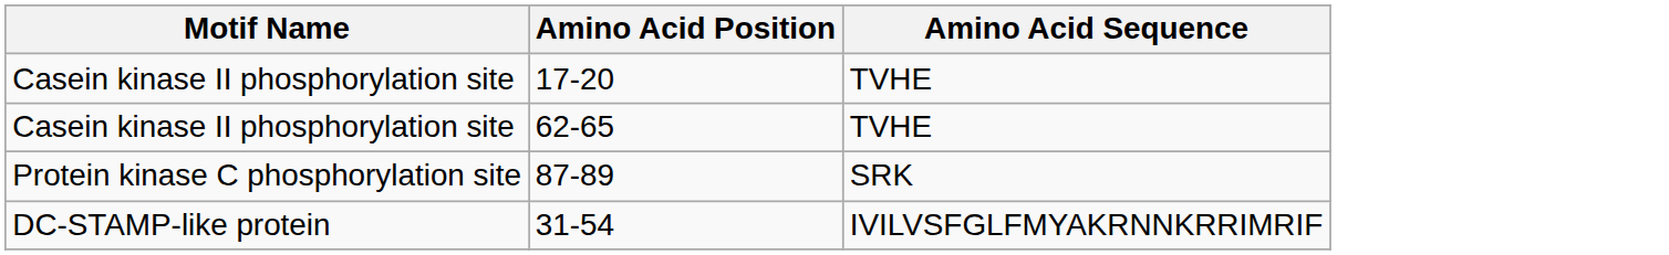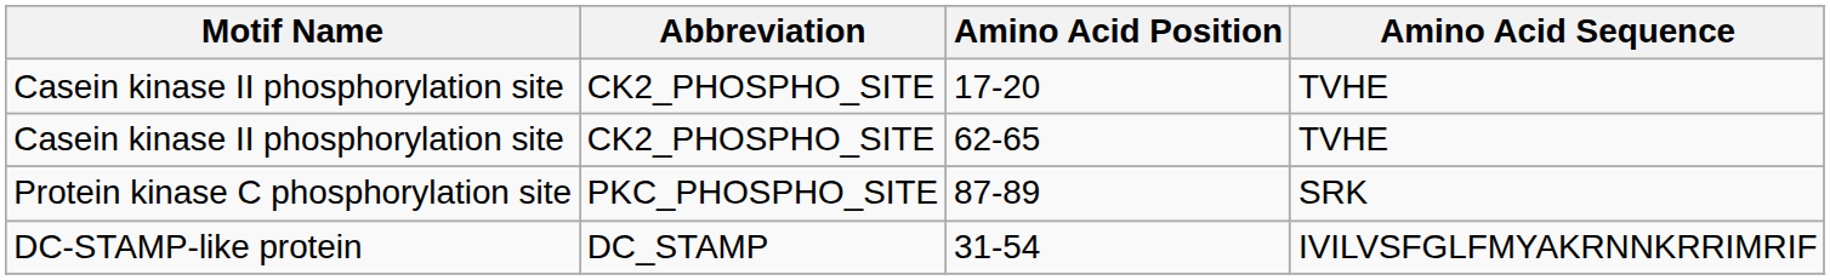+ column: Abbreviation | CK2_PHOSPHO_SITE | CK2_PHOSPHO_SITE | PKC_PHOSPHO_SITE | DC_STAMP
